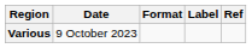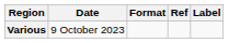columns swapped: Label <-> Ref
